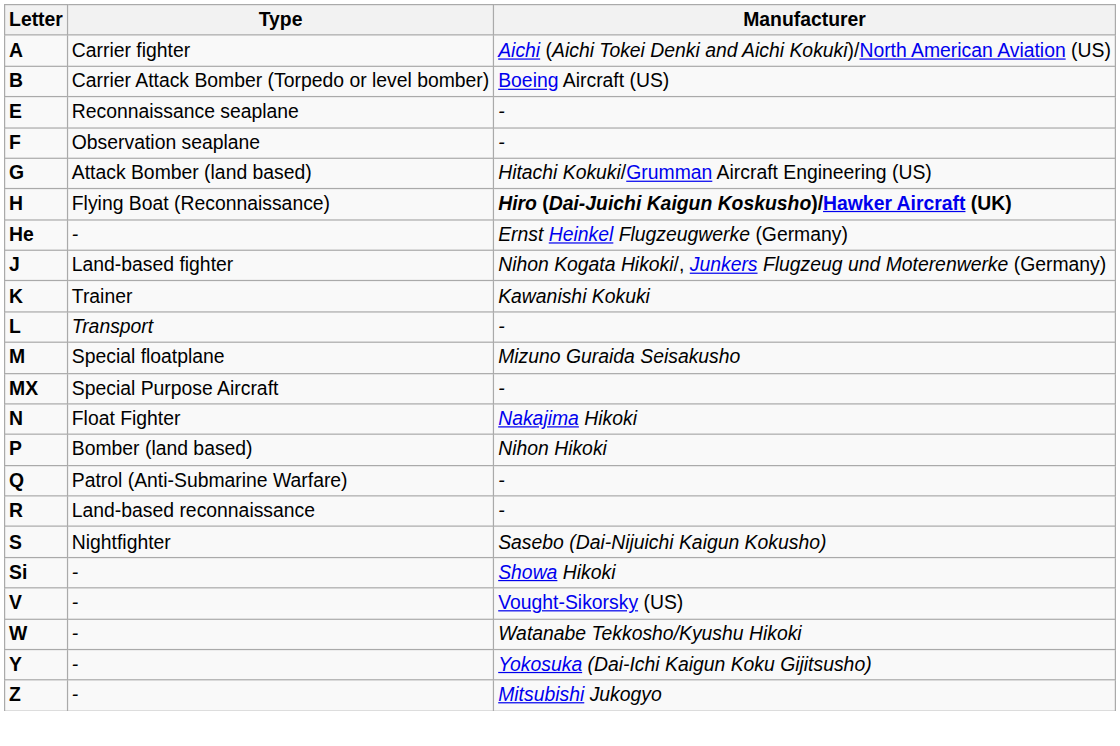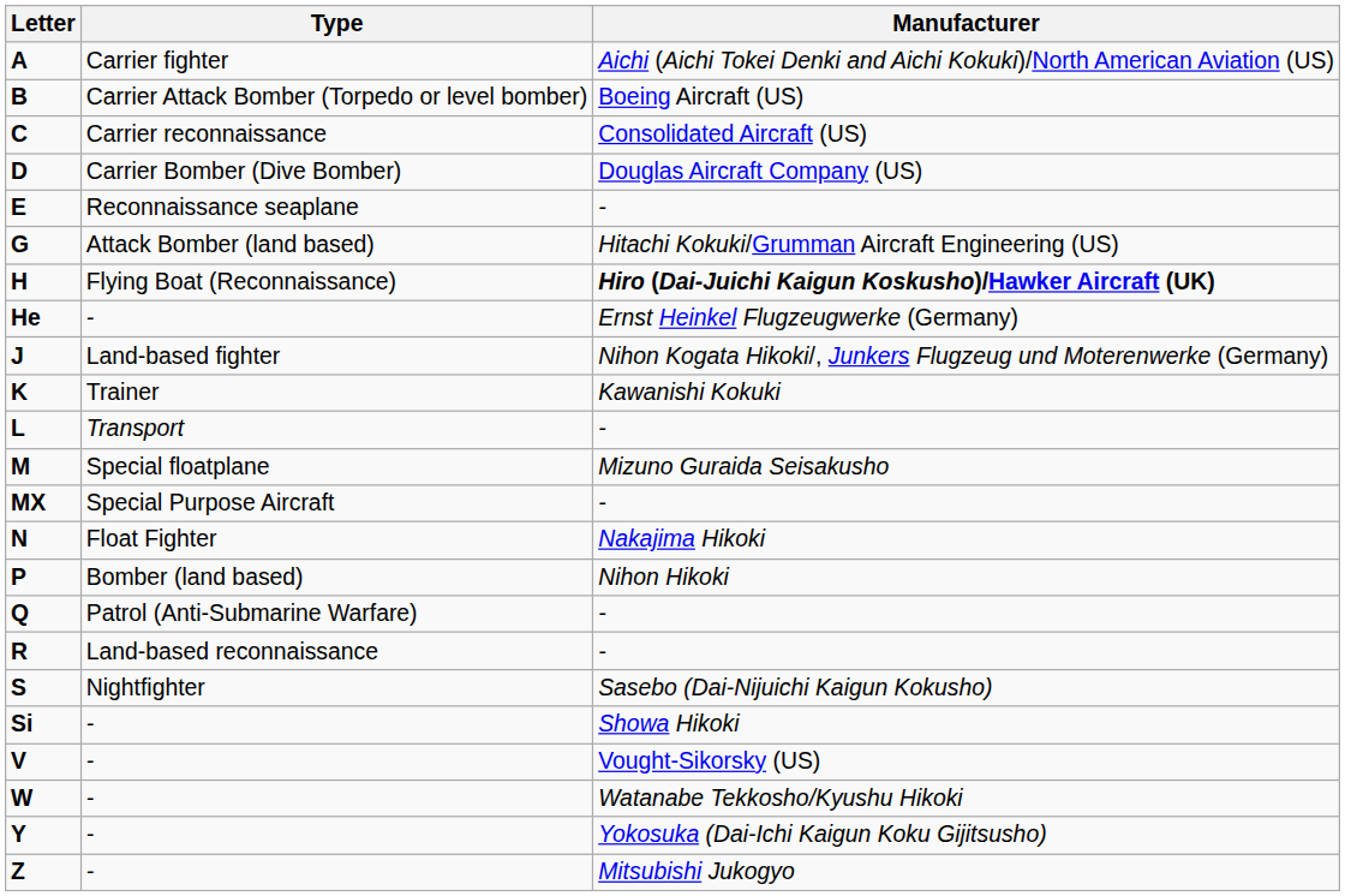+ row: C | Carrier reconnaissance | Consolidated Aircraft (US)
+ row: D | Carrier Bomber (Dive Bomber) | Douglas Aircraft Company (US)
- row: F | Observation seaplane | -
